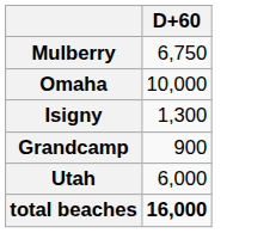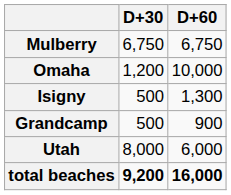+ column: D+30 | 6,750 | 1,200 | 500 | 500 | 8,000 | 9,200
